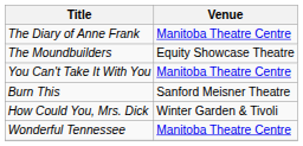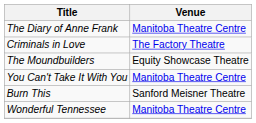+ row: Criminals in Love | The Factory Theatre
- row: How Could You, Mrs. Dick | Winter Garden & Tivoli
